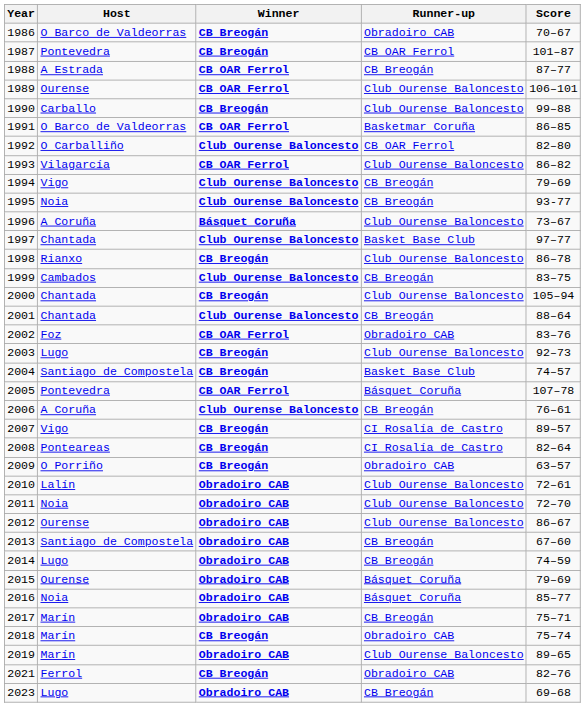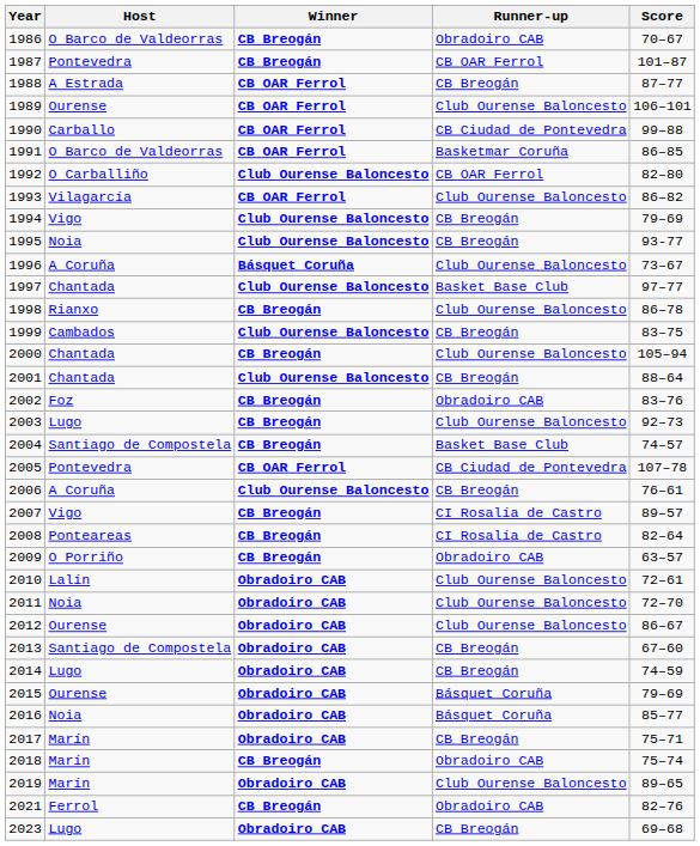1990 | Winner: CB Breogán -> CB OAR Ferrol
1990 | Runner-up: Club Ourense Baloncesto -> CB Ciudad de Pontevedra
2002 | Winner: CB OAR Ferrol -> CB Breogán
2005 | Runner-up: Básquet Coruña -> CB Ciudad de Pontevedra
